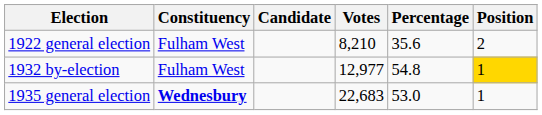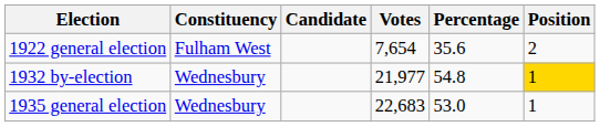1922 general election | Votes: 8,210 -> 7,654
1932 by-election | Constituency: Fulham West -> Wednesbury
1932 by-election | Votes: 12,977 -> 21,977
1935 general election | Constituency: bold -> normal
